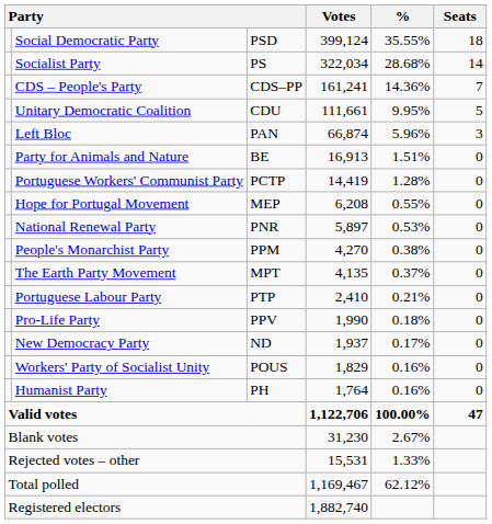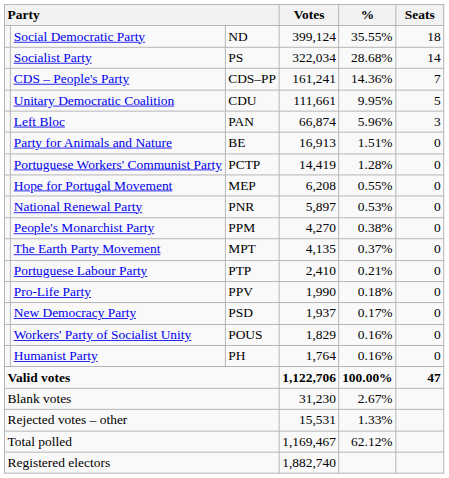Social Democratic Party | column 3: PSD -> ND
New Democracy Party | column 3: ND -> PSD
